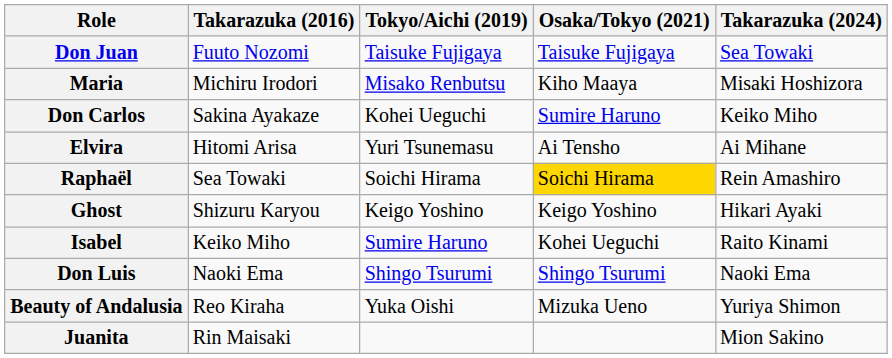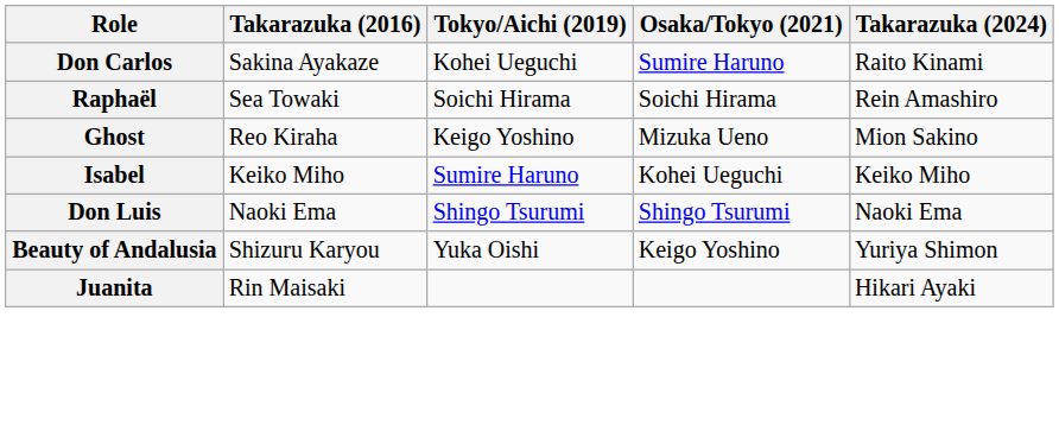- row: Don Juan | Fuuto Nozomi | Taisuke Fujigaya | Taisuke Fujigaya | Sea Towaki
- row: Maria | Michiru Irodori | Misako Renbutsu | Kiho Maaya | Misaki Hoshizora
Don Carlos | Takarazuka (2024): Keiko Miho -> Raito Kinami
- row: Elvira | Hitomi Arisa | Yuri Tsunemasu | Ai Tensho | Ai Mihane
Raphaël | Osaka/Tokyo (2021): gold background -> no background
Ghost | Takarazuka (2016): Shizuru Karyou -> Reo Kiraha
Ghost | Osaka/Tokyo (2021): Keigo Yoshino -> Mizuka Ueno
Ghost | Takarazuka (2024): Hikari Ayaki -> Mion Sakino
Isabel | Takarazuka (2024): Raito Kinami -> Keiko Miho
Beauty of Andalusia | Takarazuka (2016): Reo Kiraha -> Shizuru Karyou
Beauty of Andalusia | Osaka/Tokyo (2021): Mizuka Ueno -> Keigo Yoshino
Juanita | Takarazuka (2024): Mion Sakino -> Hikari Ayaki
